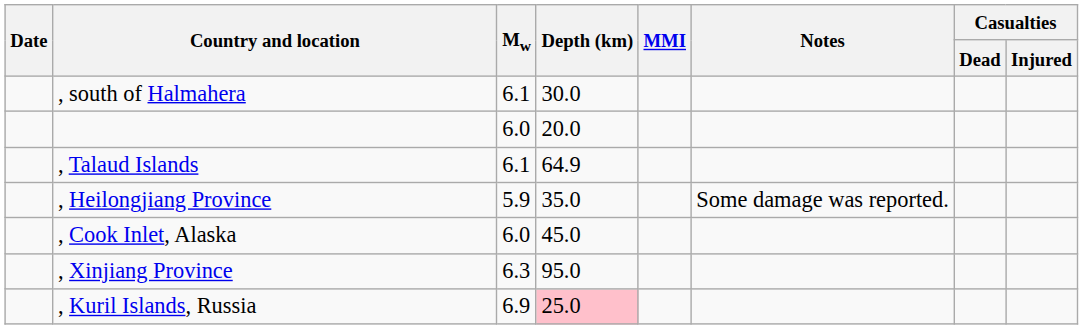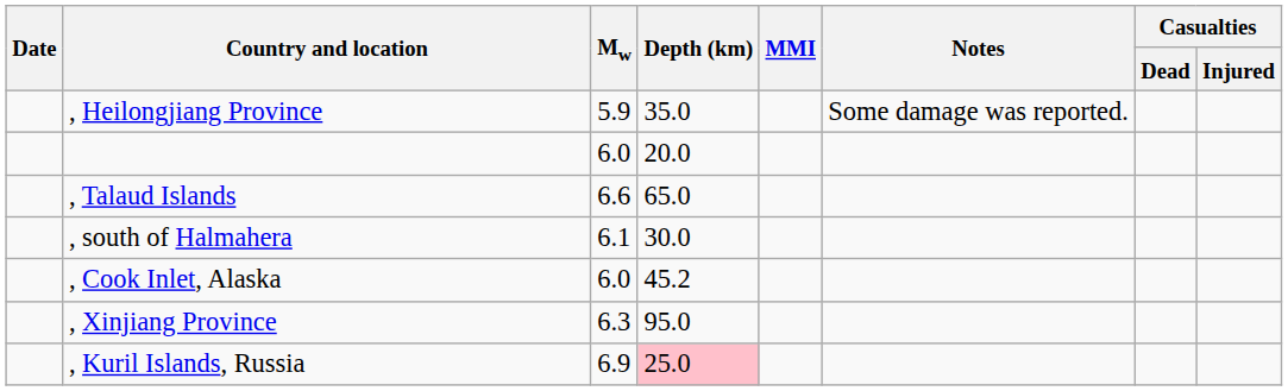rows swapped: , south of Halmahera <-> , Heilongjiang Province
, Talaud Islands | Mw: 6.1 -> 6.6
, Talaud Islands | Depth (km): 64.9 -> 65.0
, Cook Inlet, Alaska | Depth (km): 45.0 -> 45.2
